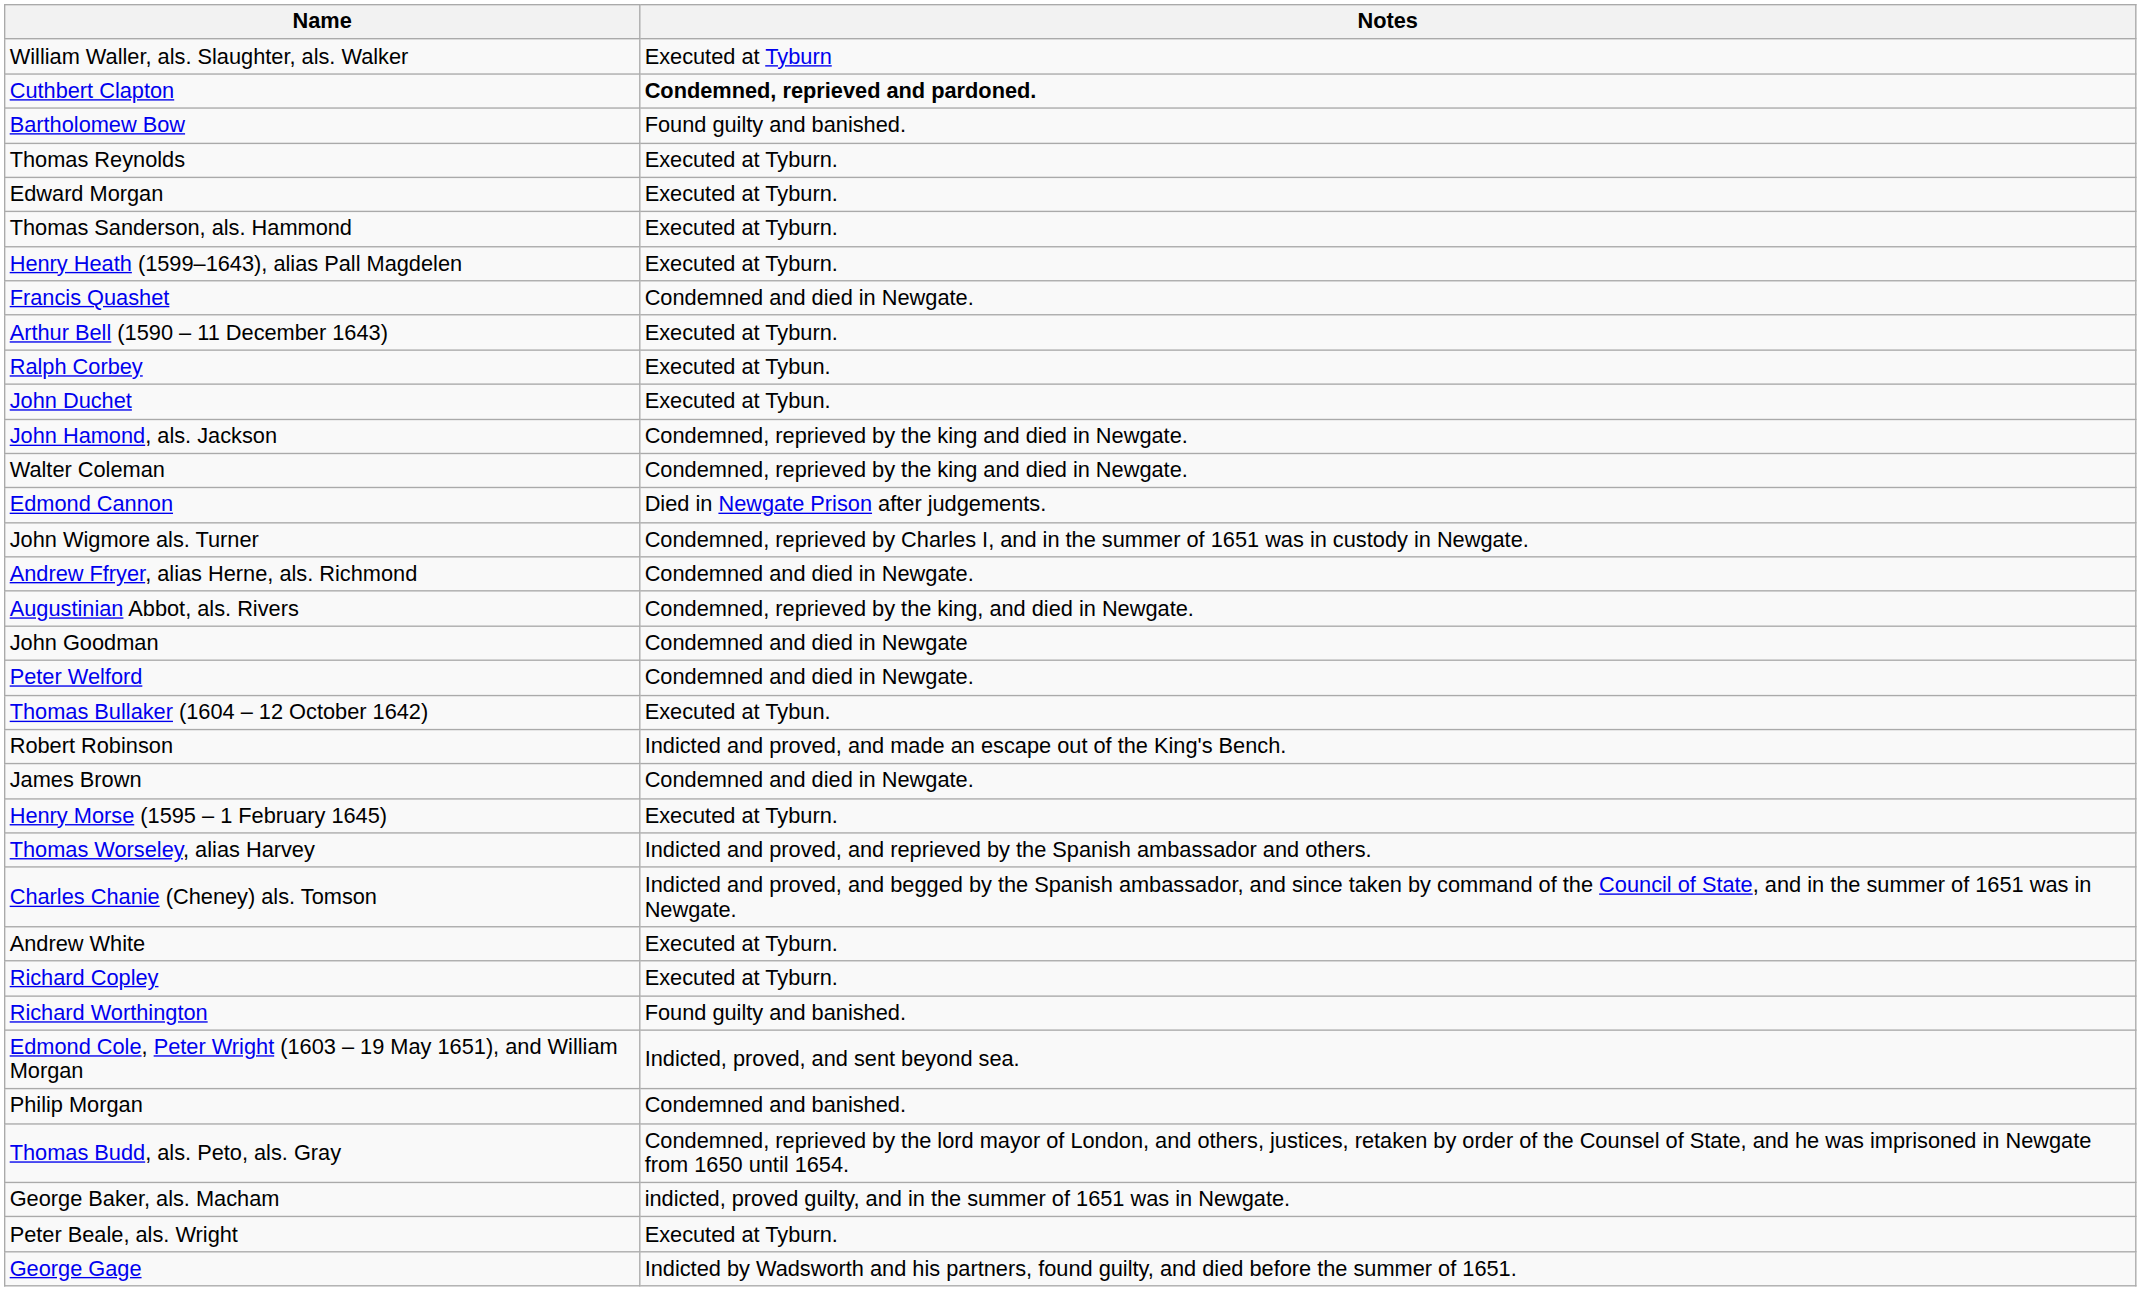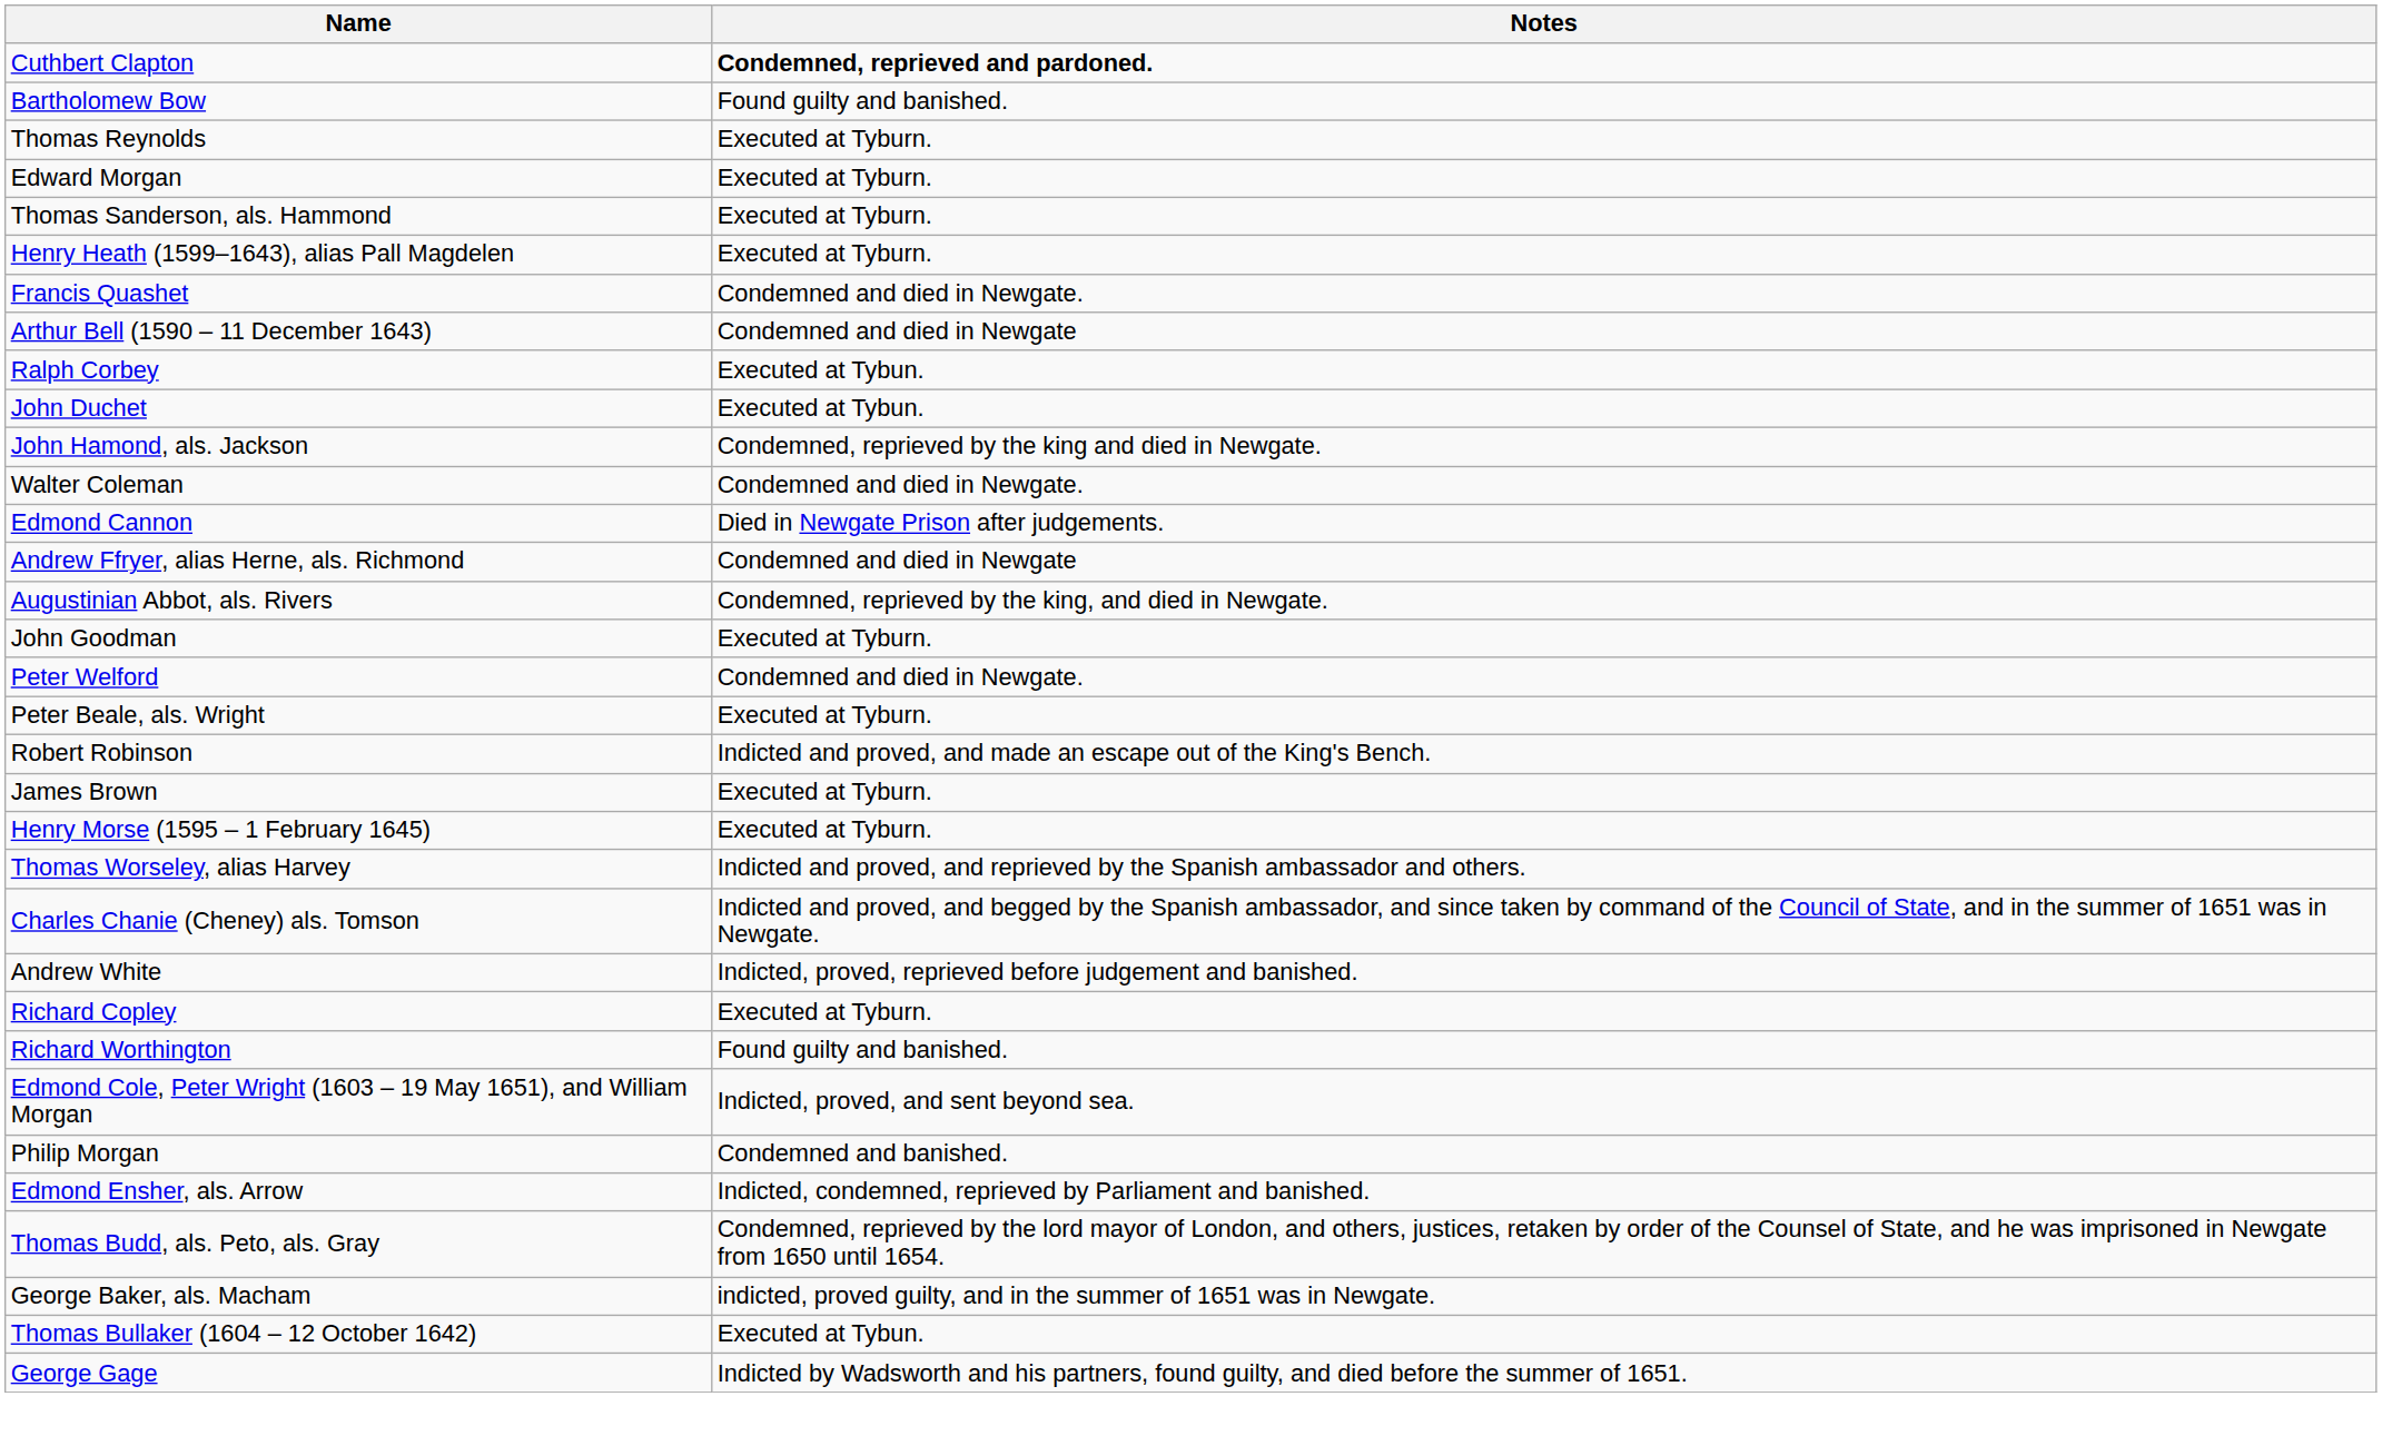- row: William Waller, als. Slaughter, als. Walker | Executed at Tyburn
Arthur Bell (1590 – 11 December 1643) | Notes: Executed at Tyburn. -> Condemned and died in Newgate
Walter Coleman | Notes: Condemned, reprieved by the king and died in Newgate. -> Condemned and died in Newgate.
- row: John Wigmore als. Turner | Condemned, reprieved by Charles I, and in the summer of 1651 was in custody in Newgate.
Andrew Ffryer, alias Herne, als. Richmond | Notes: Condemned and died in Newgate. -> Condemned and died in Newgate
John Goodman | Notes: Condemned and died in Newgate -> Executed at Tyburn.
rows swapped: Thomas Bullaker (1604 – 12 October 1642) <-> Peter Beale, als. Wright
James Brown | Notes: Condemned and died in Newgate. -> Executed at Tyburn.
Andrew White | Notes: Executed at Tyburn. -> Indicted, proved, reprieved before judgement and banished.
+ row: Edmond Ensher, als. Arrow | Indicted, condemned, reprieved by Parliament and banished.
